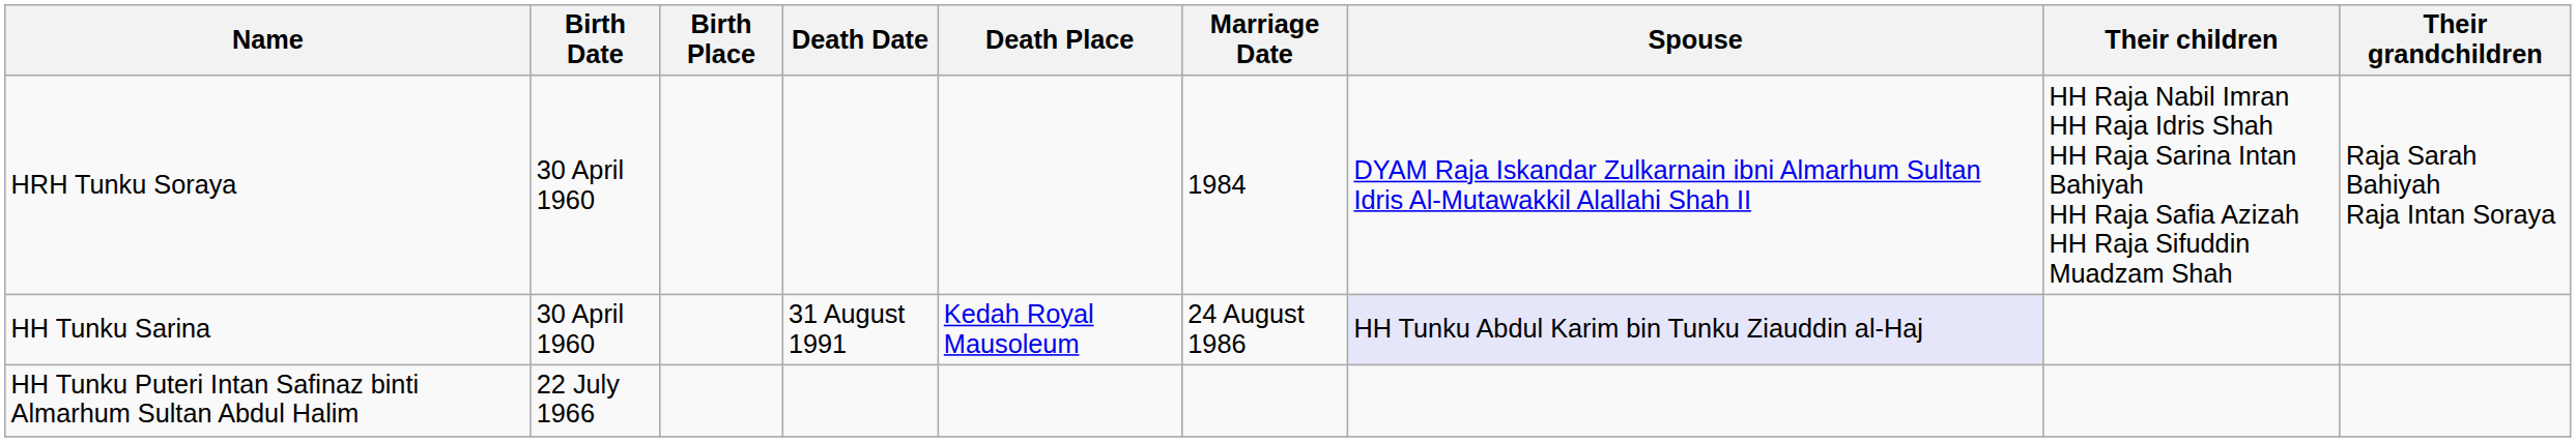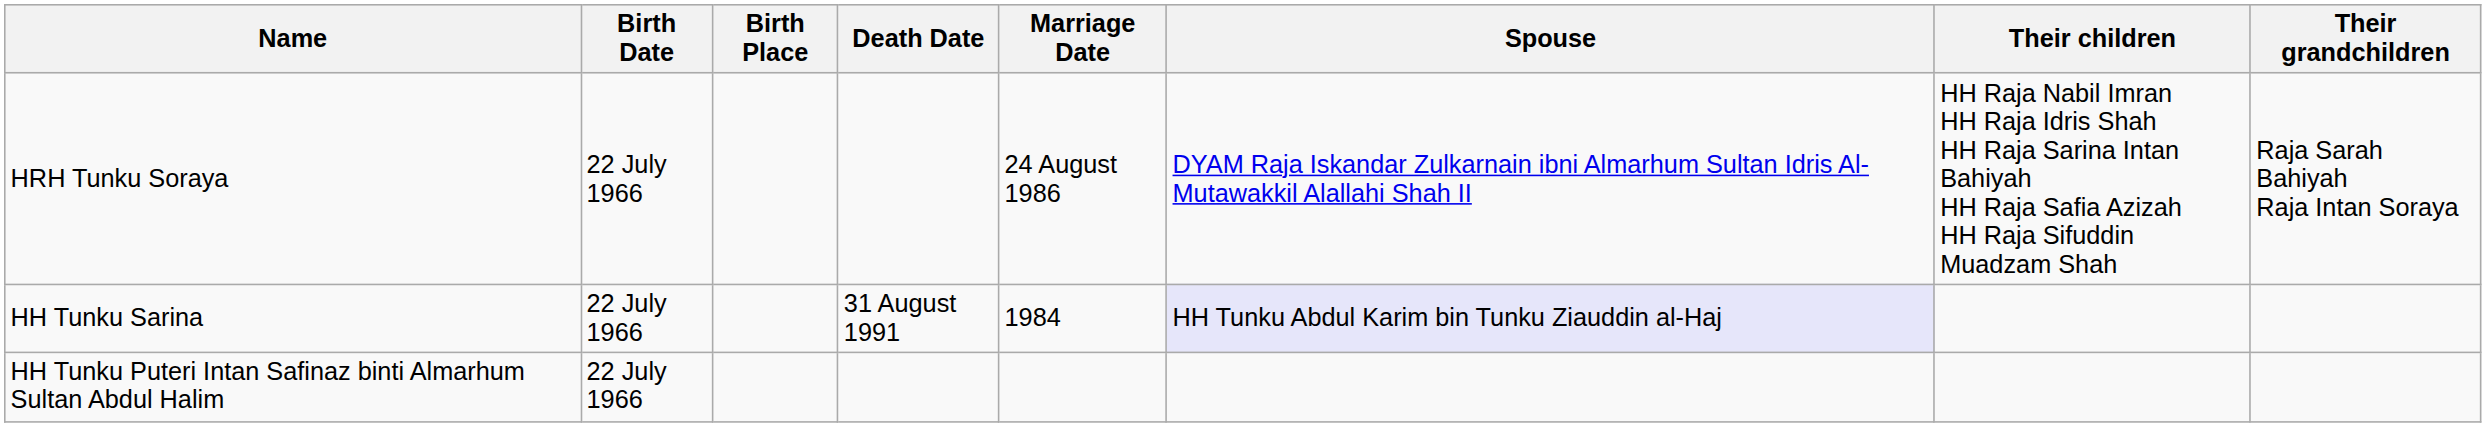- column: Death Place | Kedah Royal Mausoleum
HRH Tunku Soraya | Birth Date: 30 April 1960 -> 22 July 1966
HRH Tunku Soraya | Marriage Date: 1984 -> 24 August 1986
HH Tunku Sarina | Birth Date: 30 April 1960 -> 22 July 1966
HH Tunku Sarina | Marriage Date: 24 August 1986 -> 1984
